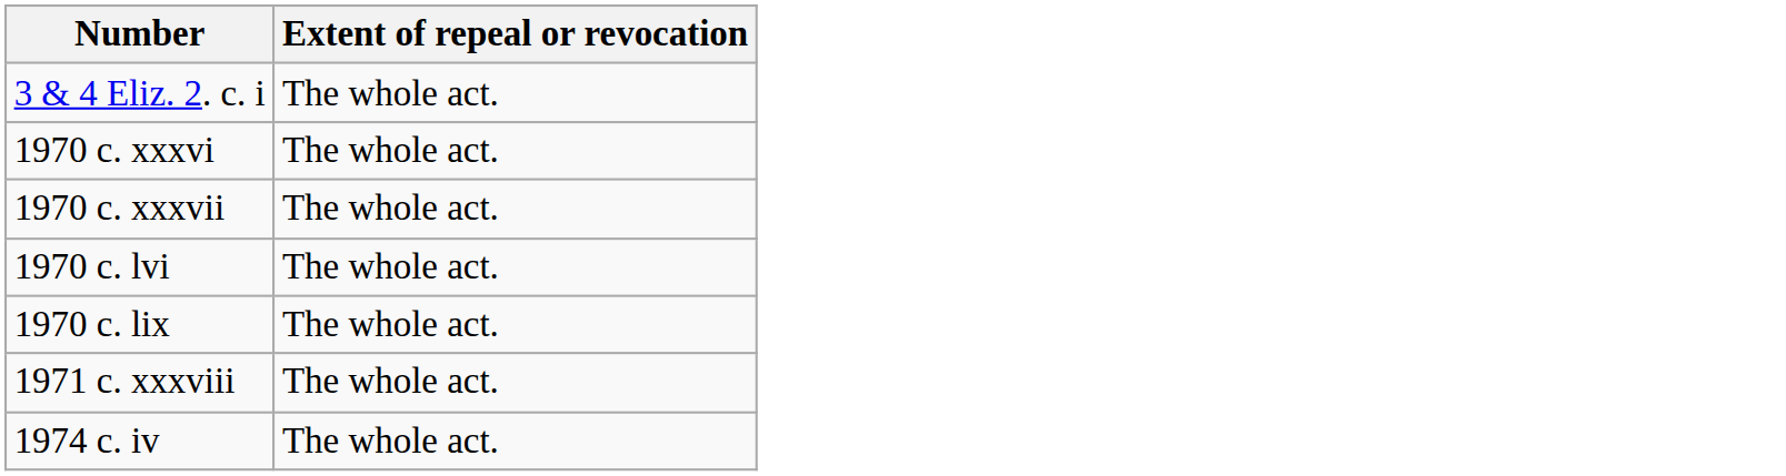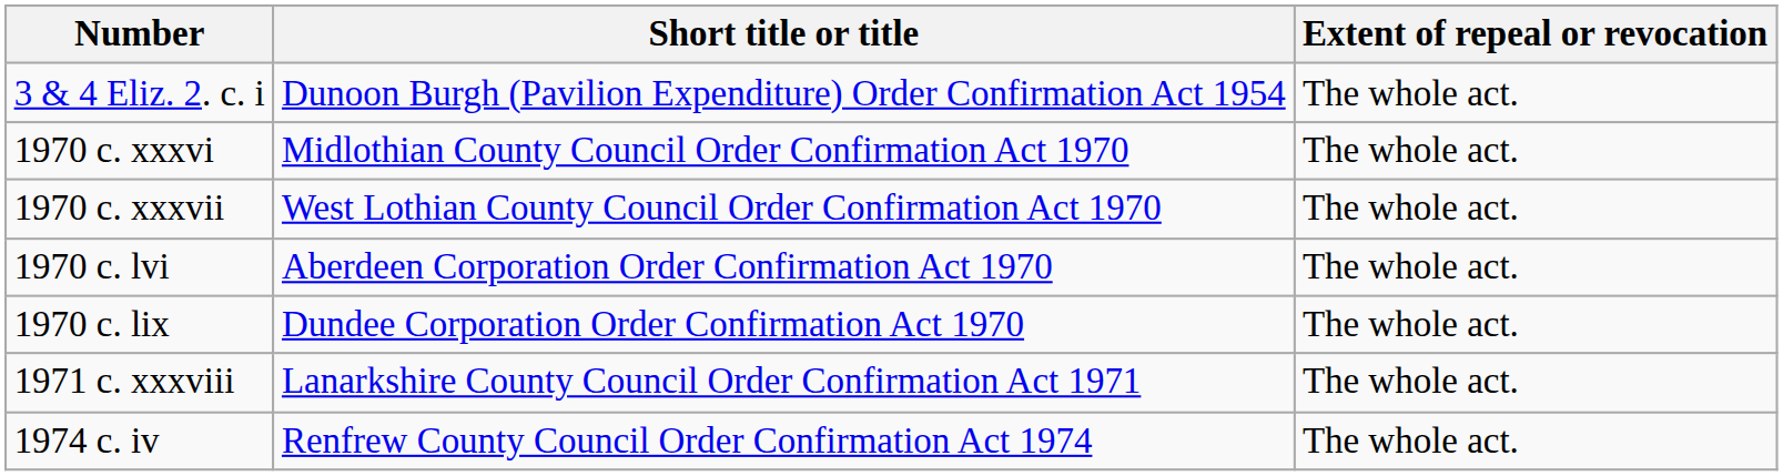+ column: Short title or title | Dunoon Burgh (Pavilion Expenditure) Order Confirmation Act 1954 | Midlothian County Council Order Confirmation Act 1970 | West Lothian County Council Order Confirmation Act 1970 | Aberdeen Corporation Order Confirmation Act 1970 | Dundee Corporation Order Confirmation Act 1970 | Lanarkshire County Council Order Confirmation Act 1971 | Renfrew County Council Order Confirmation Act 1974
